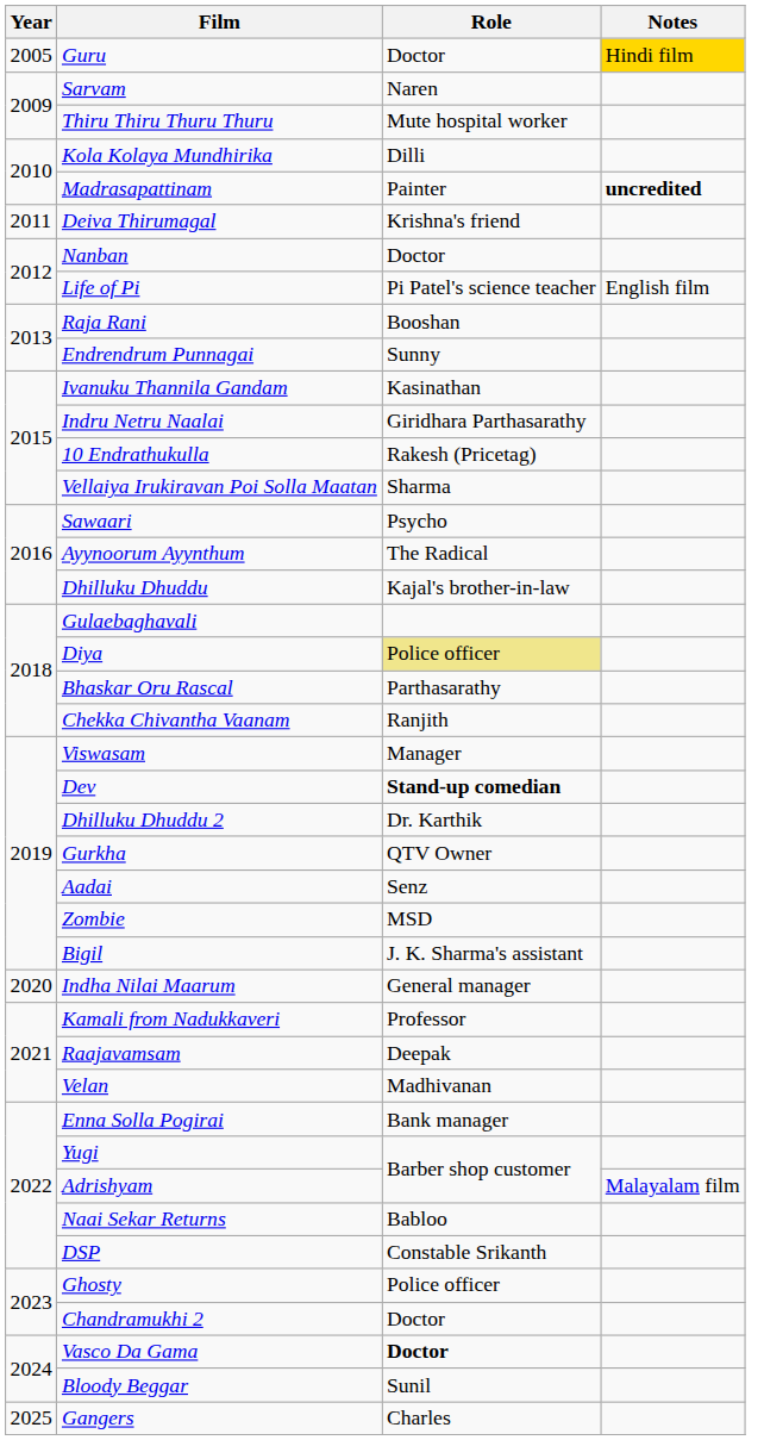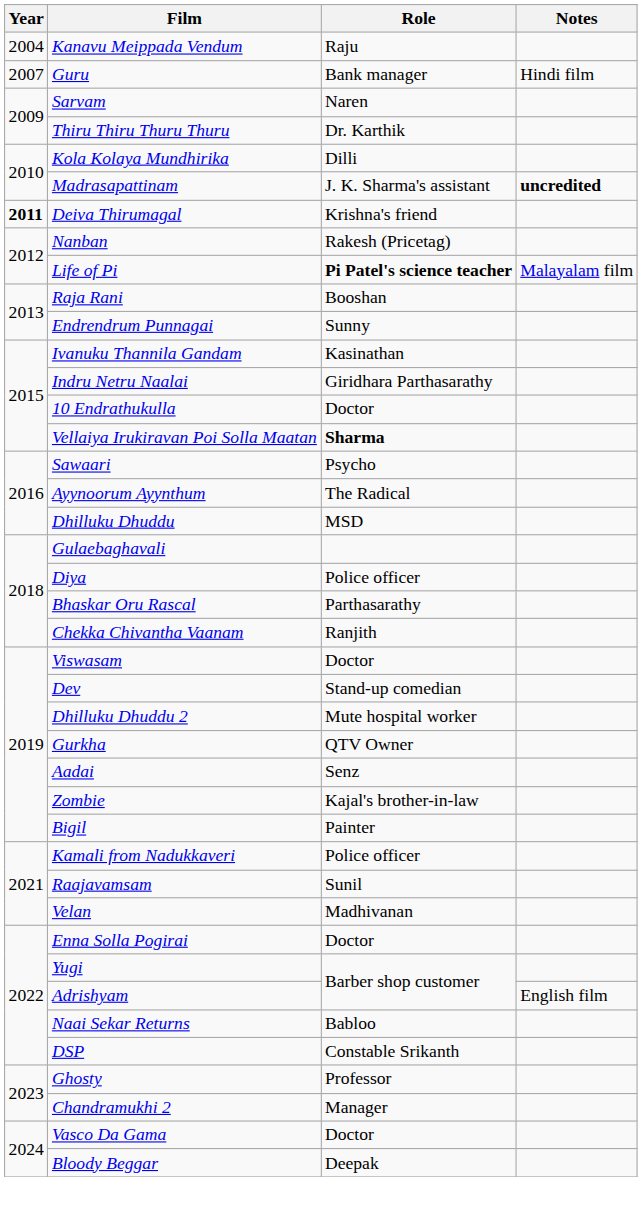+ row: 2004 | Kanavu Meippada Vendum | Raju
Guru | Year: 2005 -> 2007
Guru | Role: Doctor -> Bank manager
Guru | Notes: gold background -> no background
Thiru Thiru Thuru Thuru | Role: Mute hospital worker -> Dr. Karthik
Madrasapattinam | Role: Painter -> J. K. Sharma's assistant
Deiva Thirumagal | Year: normal -> bold
Nanban | Role: Doctor -> Rakesh (Pricetag)
Life of Pi | Role: normal -> bold
Life of Pi | Notes: English film -> Malayalam film
10 Endrathukulla | Role: Rakesh (Pricetag) -> Doctor
Vellaiya Irukiravan Poi Solla Maatan | Role: normal -> bold
Dhilluku Dhuddu | Role: Kajal's brother-in-law -> MSD
Diya | Role: khaki background -> no background
Viswasam | Role: Manager -> Doctor
Dev | Role: bold -> normal
Dhilluku Dhuddu 2 | Role: Dr. Karthik -> Mute hospital worker
Zombie | Role: MSD -> Kajal's brother-in-law
Bigil | Role: J. K. Sharma's assistant -> Painter
- row: 2020 | Indha Nilai Maarum | General manager
Kamali from Nadukkaveri | Role: Professor -> Police officer
Raajavamsam | Role: Deepak -> Sunil
Enna Solla Pogirai | Role: Bank manager -> Doctor
Adrishyam | Notes: Malayalam film -> English film
Ghosty | Role: Police officer -> Professor
Chandramukhi 2 | Role: Doctor -> Manager
Vasco Da Gama | Role: bold -> normal
Bloody Beggar | Role: Sunil -> Deepak
- row: 2025 | Gangers | Charles
